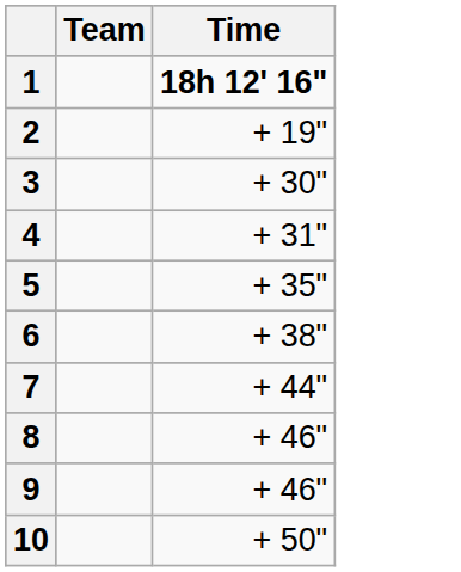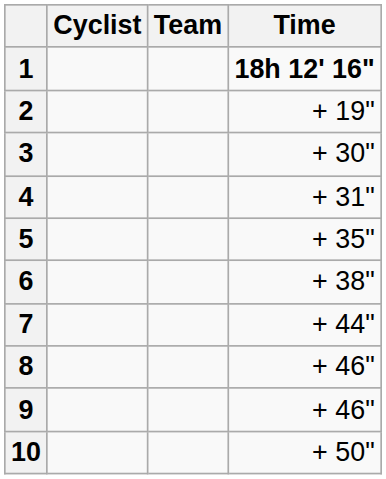+ column: Cyclist
